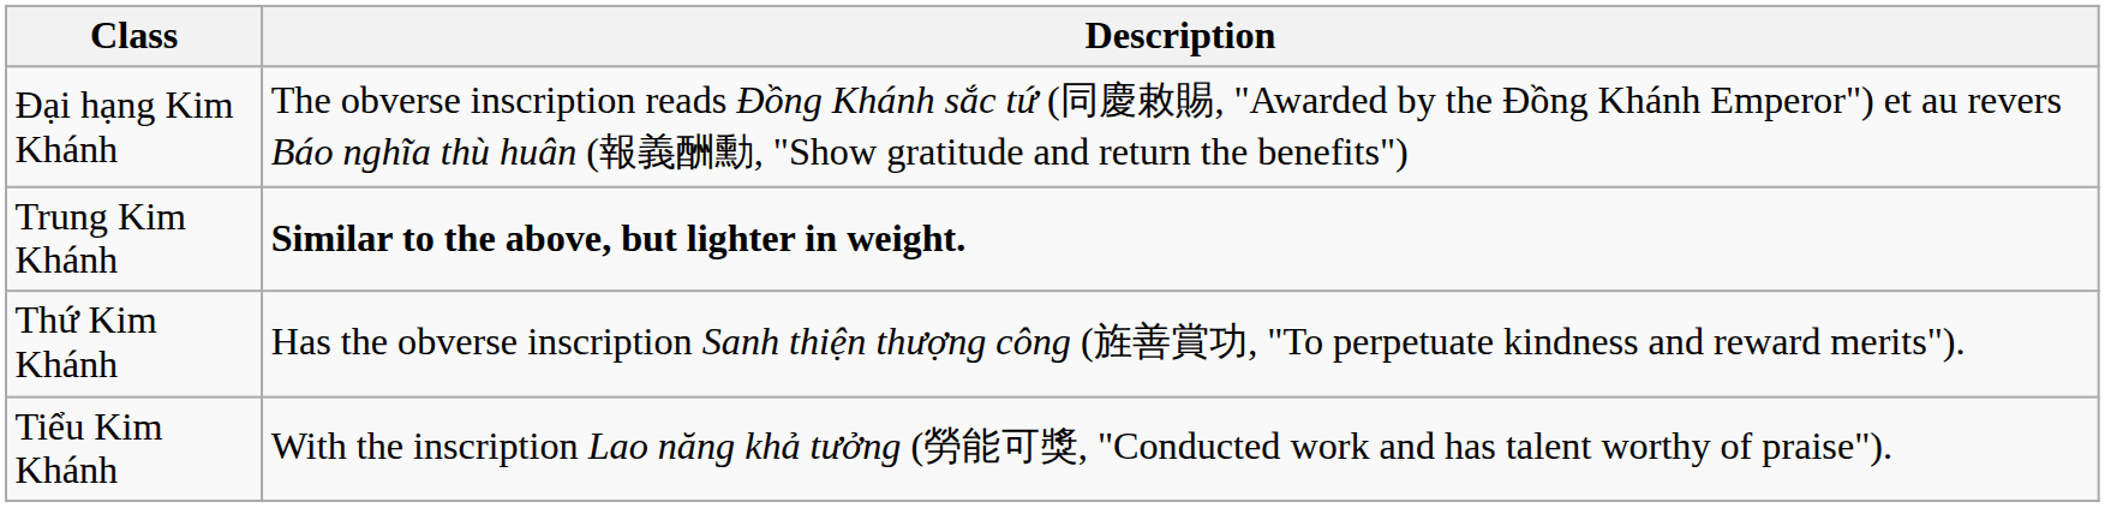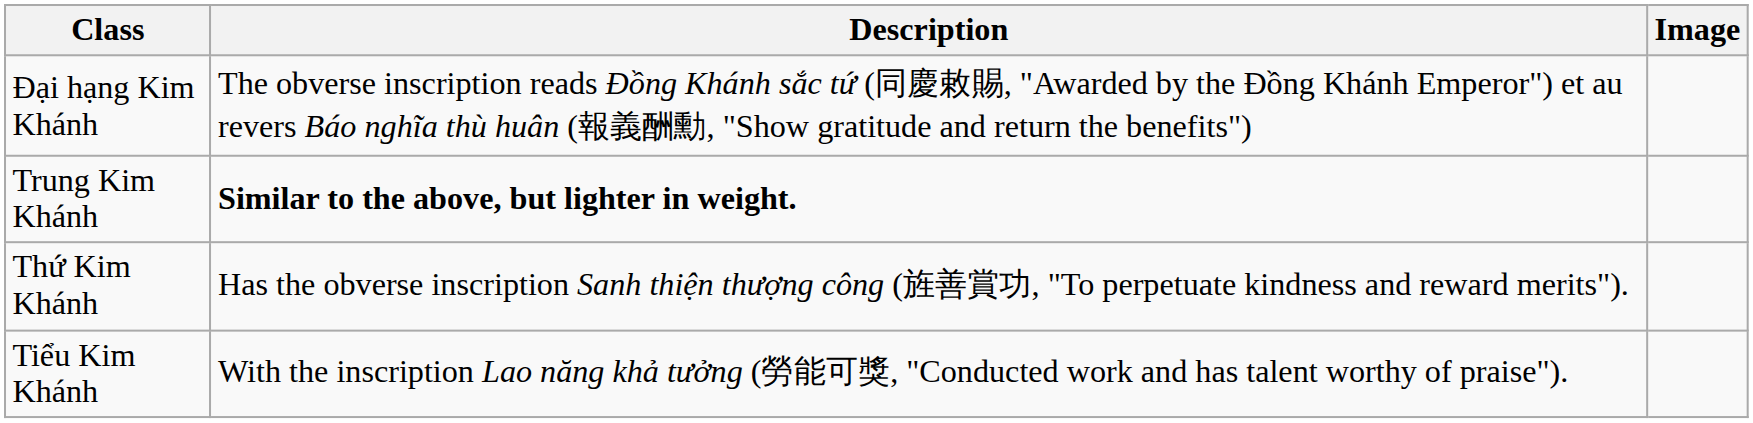+ column: Image
